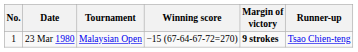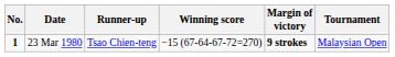columns swapped: Tournament <-> Runner-up
23 Mar 1980 | No.: normal -> bold
